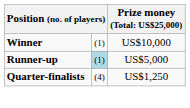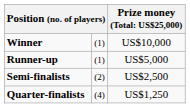Runner-up | column 2: lightblue background -> no background
+ row: Semi-finalists | (2) | US$2,500
